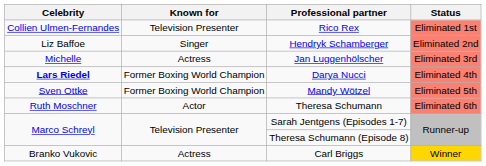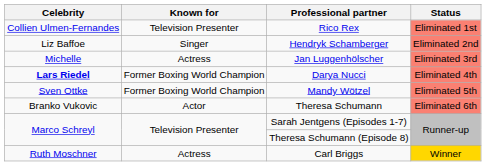Theresa Schumann | Celebrity: Ruth Moschner -> Branko Vukovic
Carl Briggs | Celebrity: Branko Vukovic -> Ruth Moschner
